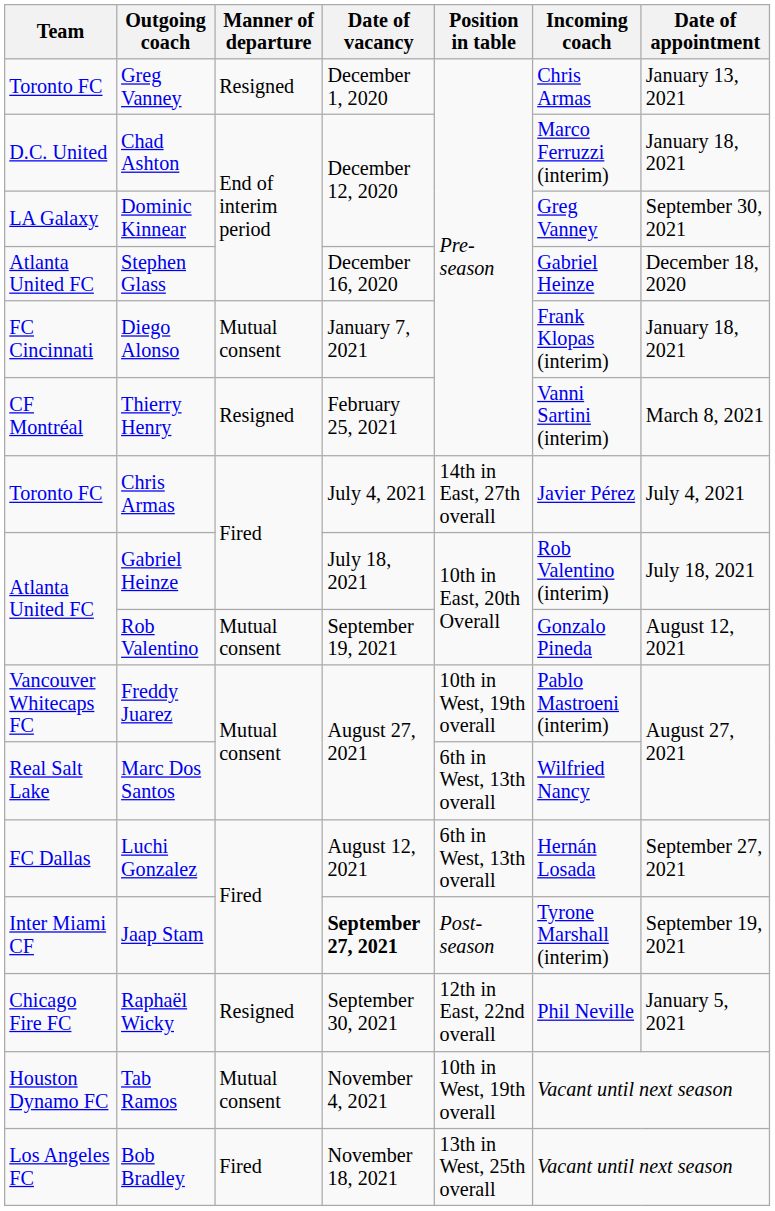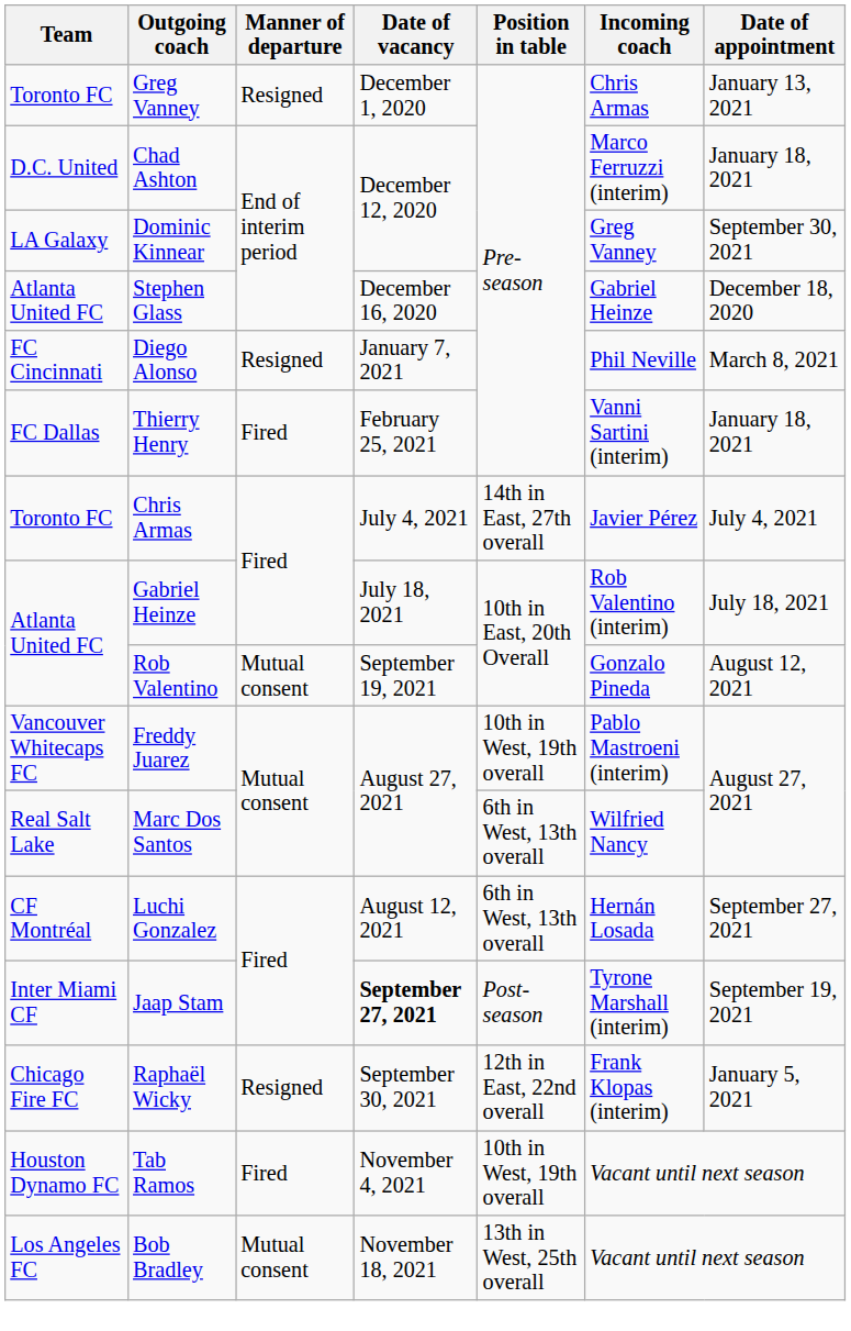Diego Alonso | Manner of departure: Mutual consent -> Resigned
Diego Alonso | Incoming coach: Frank Klopas (interim) -> Phil Neville
Diego Alonso | Date of appointment: January 18, 2021 -> March 8, 2021
Thierry Henry | Team: CF Montréal -> FC Dallas
Thierry Henry | Manner of departure: Resigned -> Fired
Thierry Henry | Date of appointment: March 8, 2021 -> January 18, 2021
Luchi Gonzalez | Team: FC Dallas -> CF Montréal
Raphaël Wicky | Incoming coach: Phil Neville -> Frank Klopas (interim)
Tab Ramos | Manner of departure: Mutual consent -> Fired
Bob Bradley | Manner of departure: Fired -> Mutual consent
